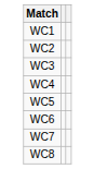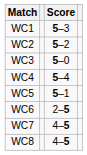+ column: Score | 5–3 | 5–2 | 5–0 | 5–4 | 5–1 | 2–5 | 4–5 | 4–5
